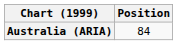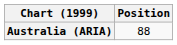Australia (ARIA) | Position: 84 -> 88
